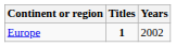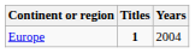Europe | Years: 2002 -> 2004
